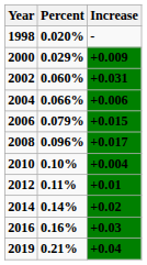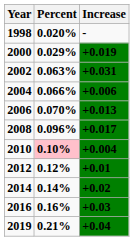2000 | Increase: +0.009 -> +0.019
2002 | Percent: 0.060% -> 0.063%
2006 | Percent: 0.079% -> 0.070%
2006 | Increase: +0.015 -> +0.013
2010 | Percent: no background -> pink background
2012 | Percent: 0.11% -> 0.12%
